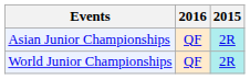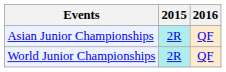columns swapped: 2015 <-> 2016
